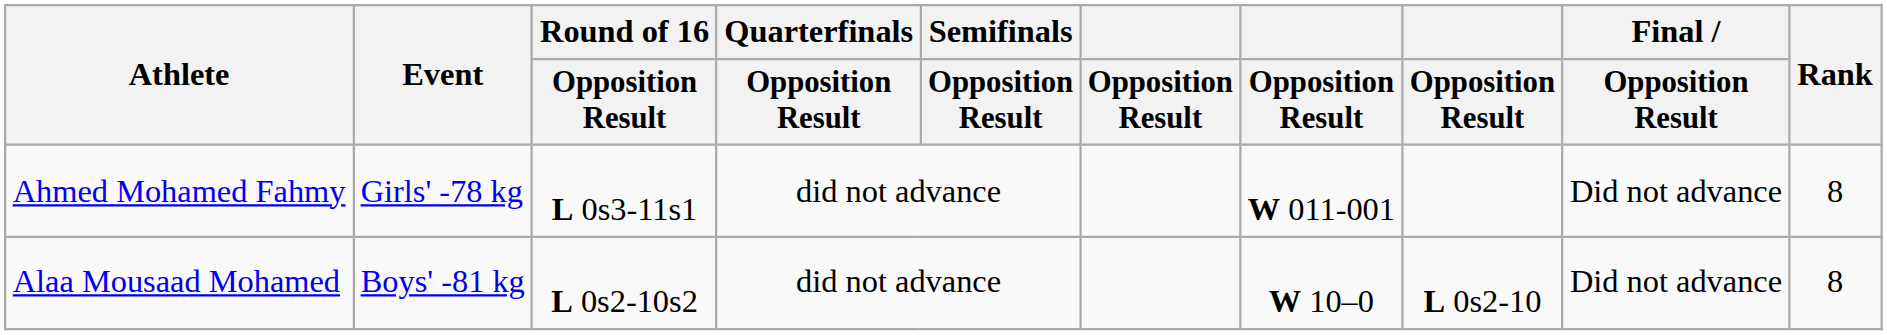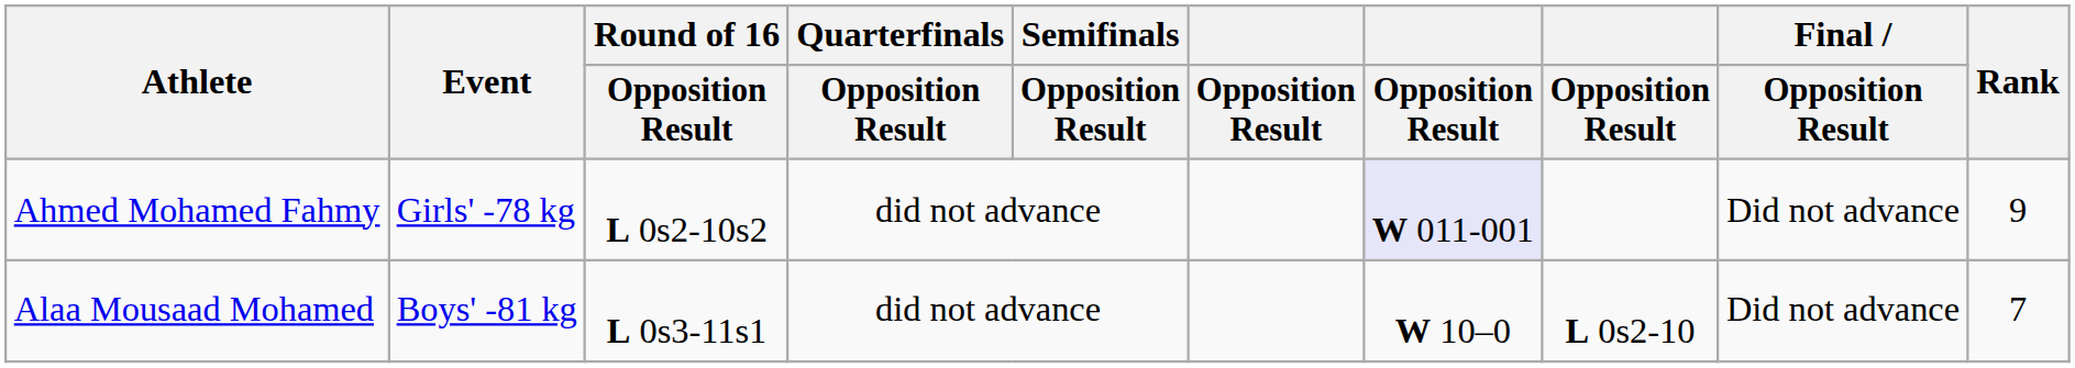Ahmed Mohamed Fahmy | Round of 16 / Opposition Result: L 0s3-11s1 -> L 0s2-10s2
Ahmed Mohamed Fahmy | column 7: no background -> lavender background
Ahmed Mohamed Fahmy | Rank: 8 -> 9
Alaa Mousaad Mohamed | Round of 16 / Opposition Result: L 0s2-10s2 -> L 0s3-11s1
Alaa Mousaad Mohamed | Rank: 8 -> 7
